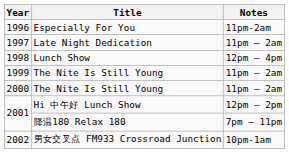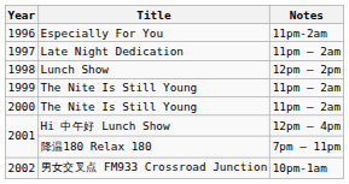1998 | Notes: 12pm – 4pm -> 12pm – 2pm
2001 / Hi 中午好 Lunch Show | Notes: 12pm – 2pm -> 12pm – 4pm
